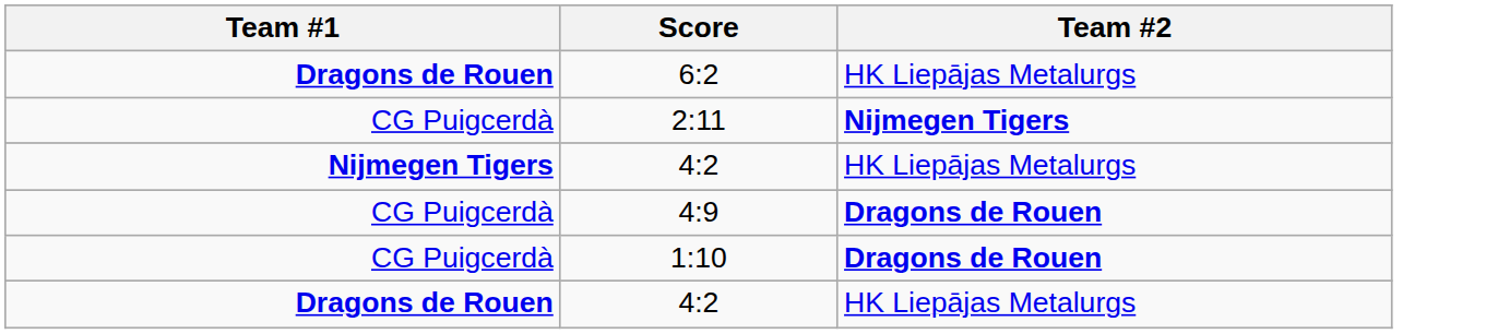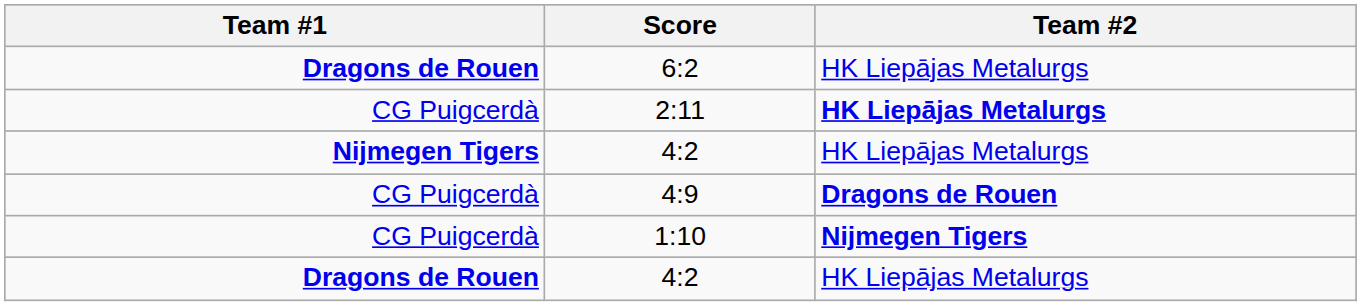2:11 | Team #2: Nijmegen Tigers -> HK Liepājas Metalurgs
1:10 | Team #2: Dragons de Rouen -> Nijmegen Tigers
